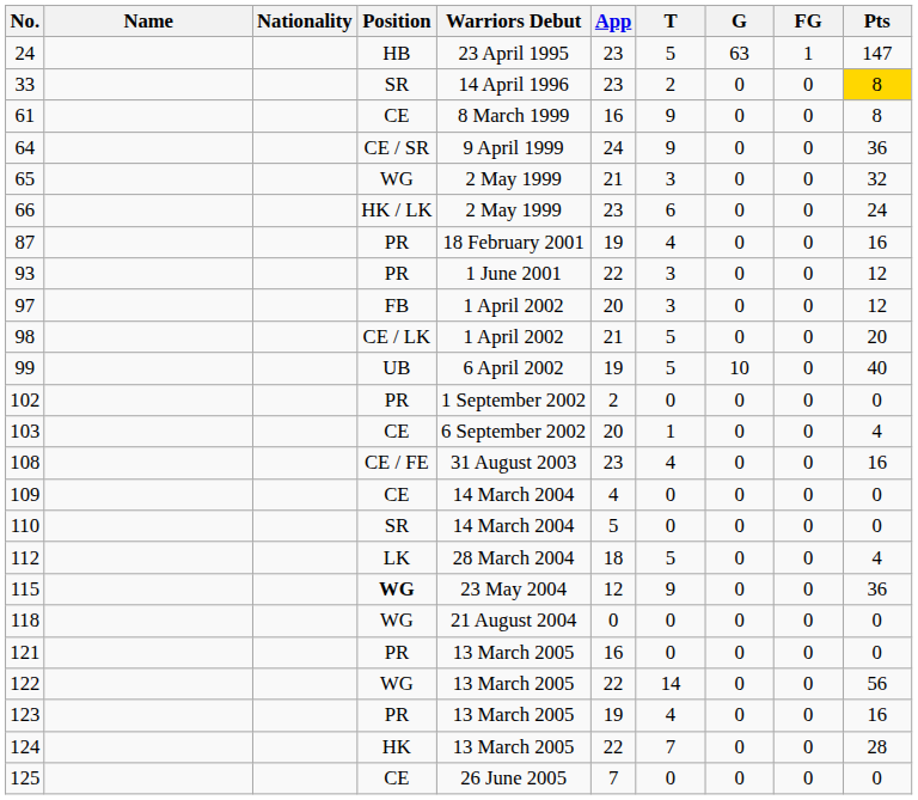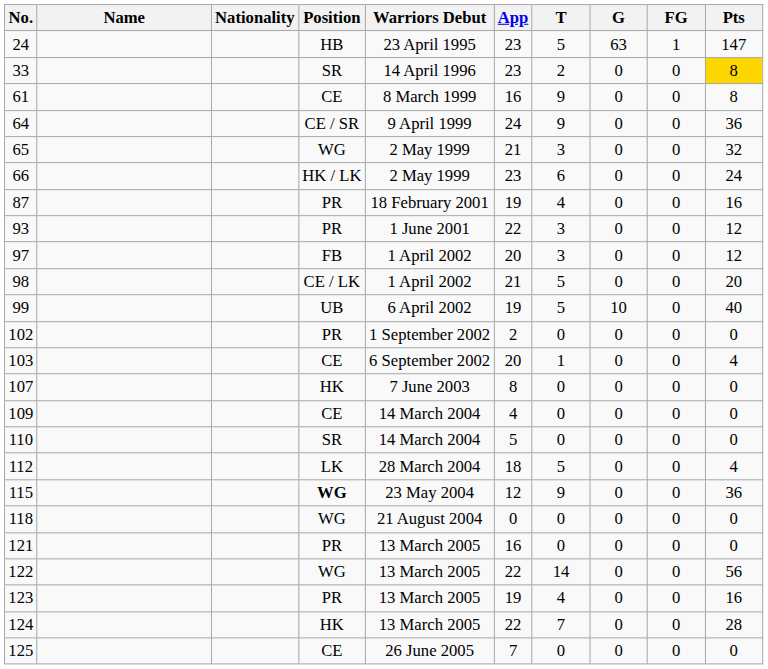+ row: 107 | HK | 7 June 2003 | 8 | 0 | 0 | 0 | 0
- row: 108 | CE / FE | 31 August 2003 | 23 | 4 | 0 | 0 | 16
